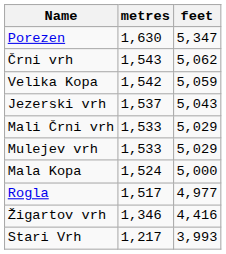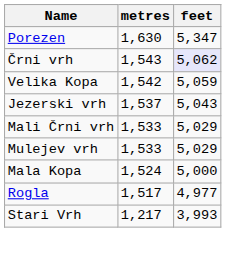Črni vrh | feet: no background -> lavender background
- row: Žigartov vrh | 1,346 | 4,416
